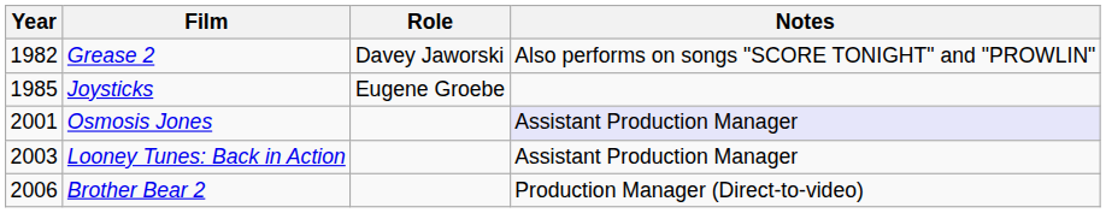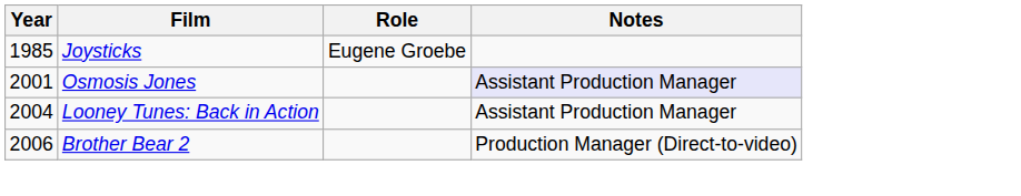- row: 1982 | Grease 2 | Davey Jaworski | Also performs on songs "SCORE TONIGHT" and "PROWLIN"
Looney Tunes: Back in Action | Year: 2003 -> 2004
